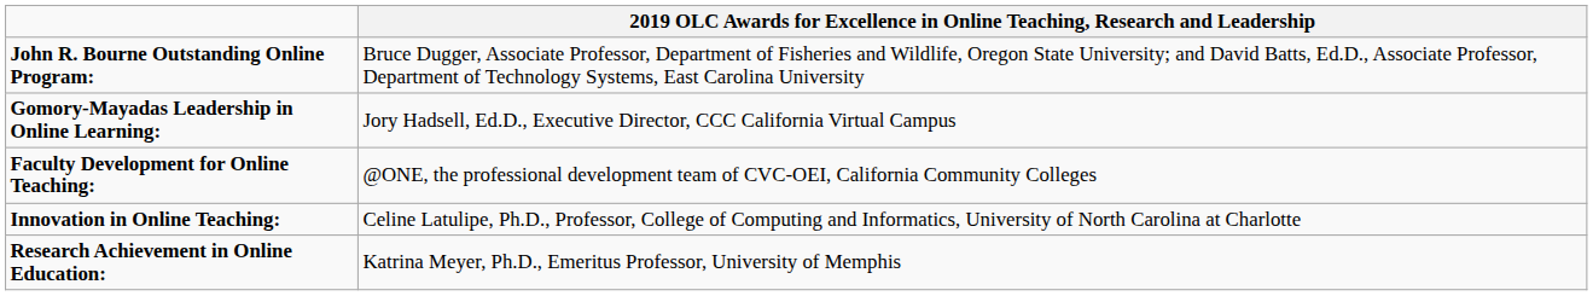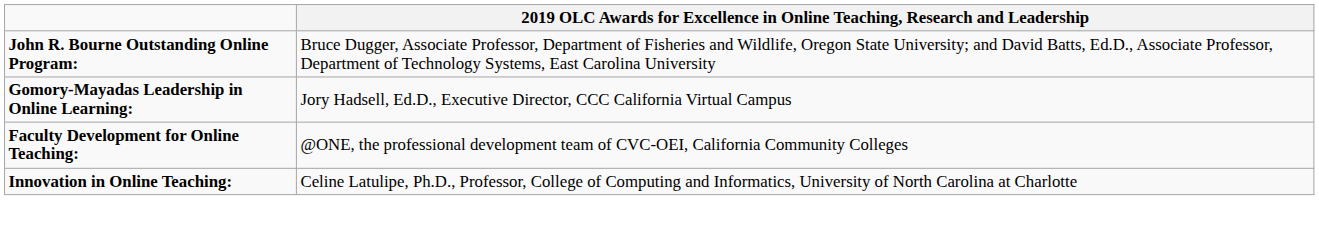- row: Research Achievement in Online Education: | Katrina Meyer, Ph.D., Emeritus Professor, University of Memphis
